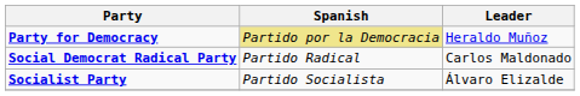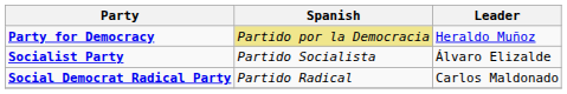rows swapped: Social Democrat Radical Party <-> Socialist Party
